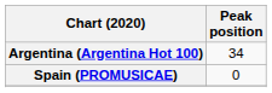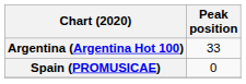Argentina (Argentina Hot 100) | Peak position: 34 -> 33
